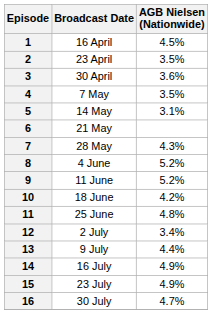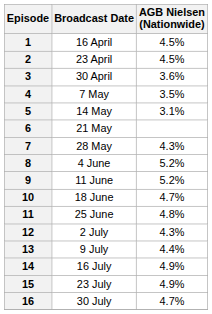2 | AGB Nielsen (Nationwide): 3.5% -> 4.5%
10 | AGB Nielsen (Nationwide): 4.2% -> 4.7%
12 | AGB Nielsen (Nationwide): 3.4% -> 4.3%
